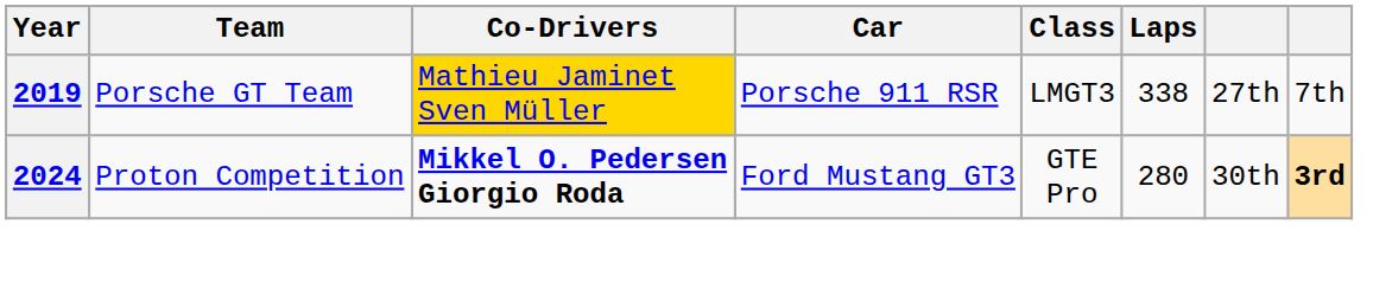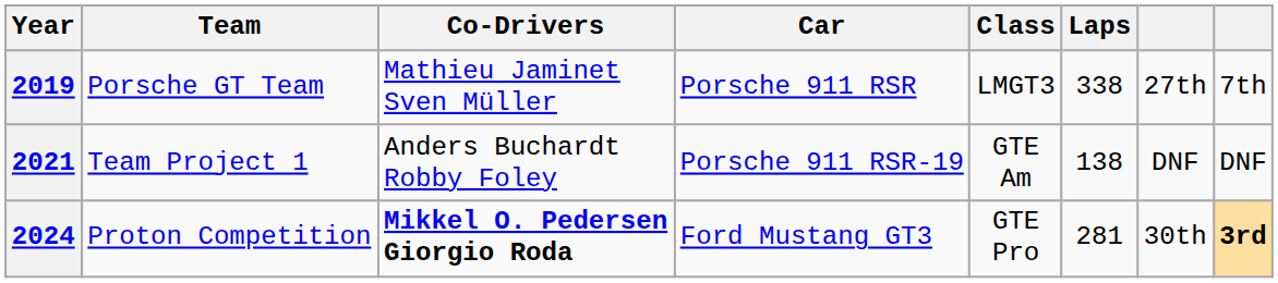2019 | Co-Drivers: gold background -> no background
+ row: 2021 | Team Project 1 | Anders Buchardt Robby Foley | Porsche 911 RSR-19 | GTE Am | 138 | DNF | DNF
2024 | Laps: 280 -> 281
